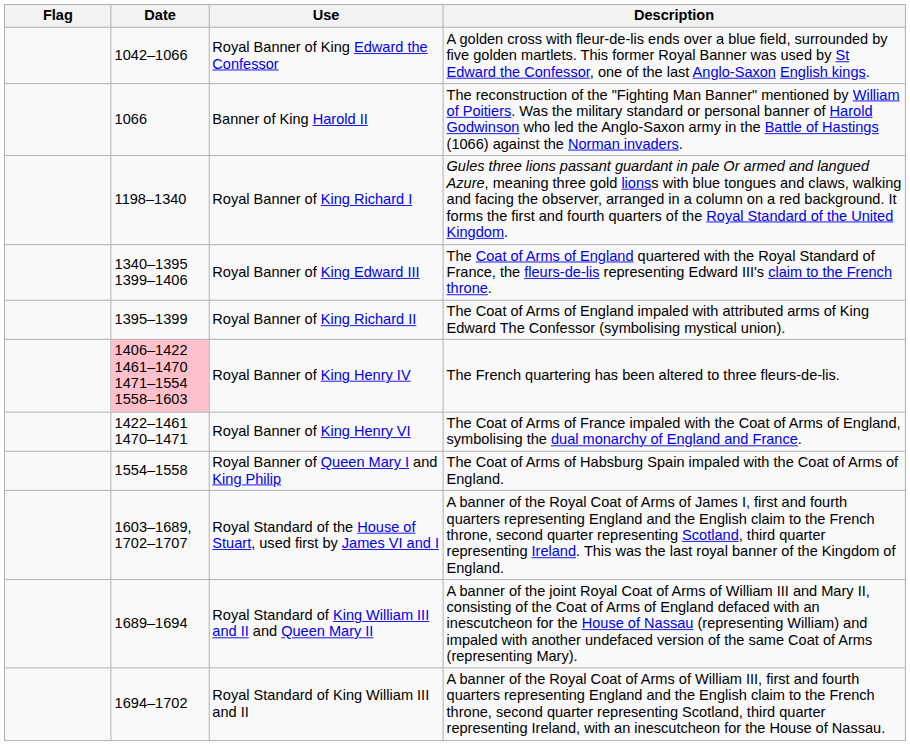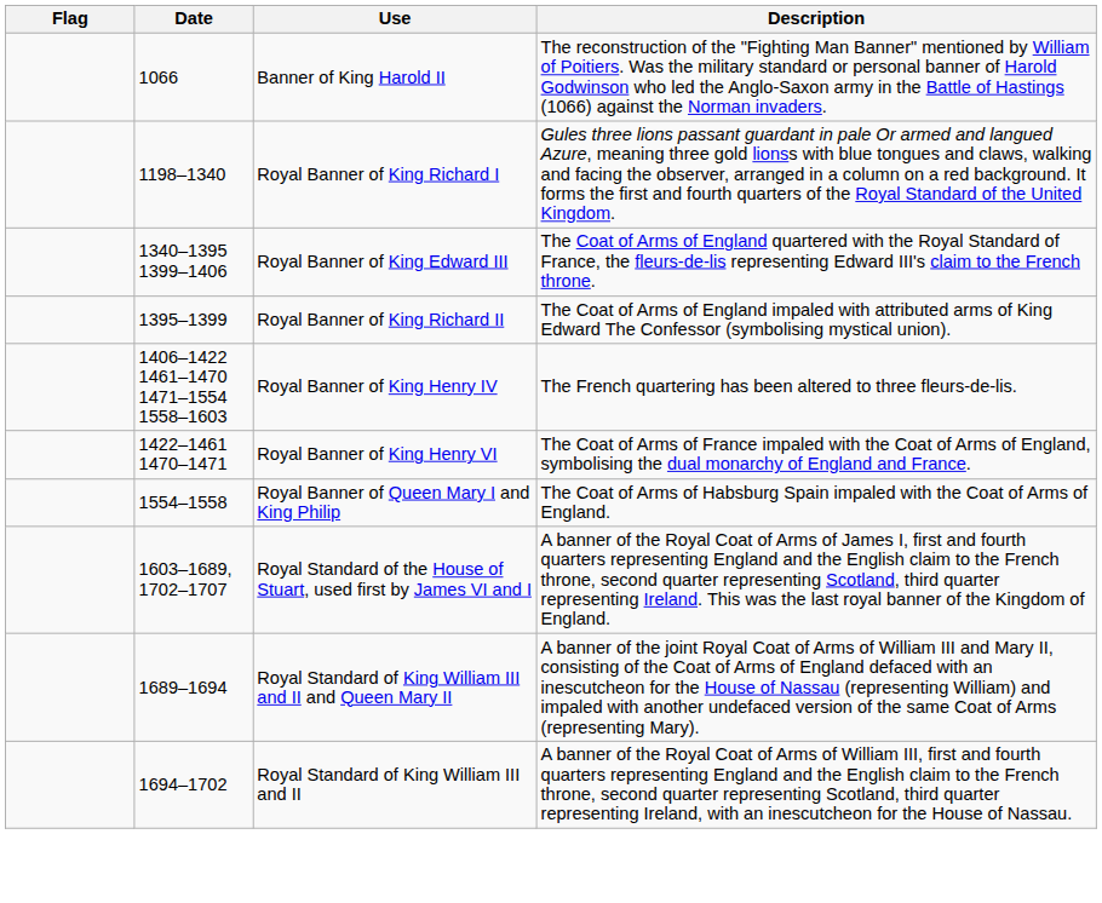- row: 1042–1066 | Royal Banner of King Edward the Confessor | A golden cross with fleur-de-lis ends over a blue field, surrounded by five golden martlets. This former Royal Banner was used by St Edward the Confessor, one of the last Anglo-Saxon English kings.
Royal Banner of King Henry IV | Date: pink background -> no background
